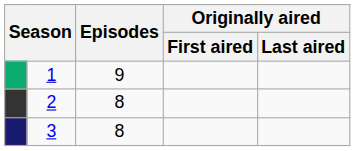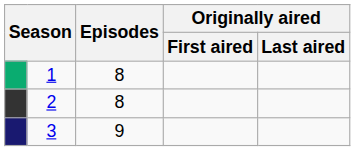1 | Episodes: 9 -> 8
3 | Episodes: 8 -> 9
